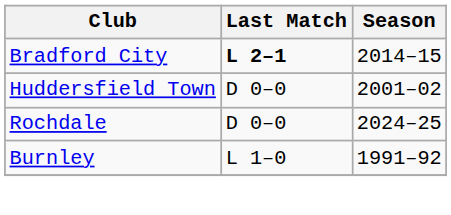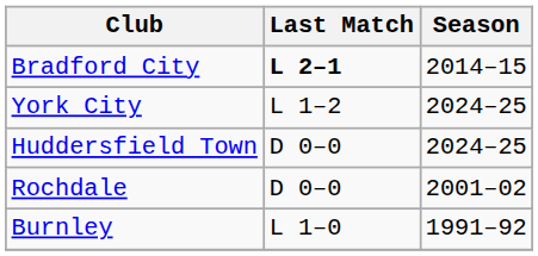+ row: York City | L 1–2 | 2024–25
Huddersfield Town | Season: 2001–02 -> 2024–25
Rochdale | Season: 2024–25 -> 2001–02
